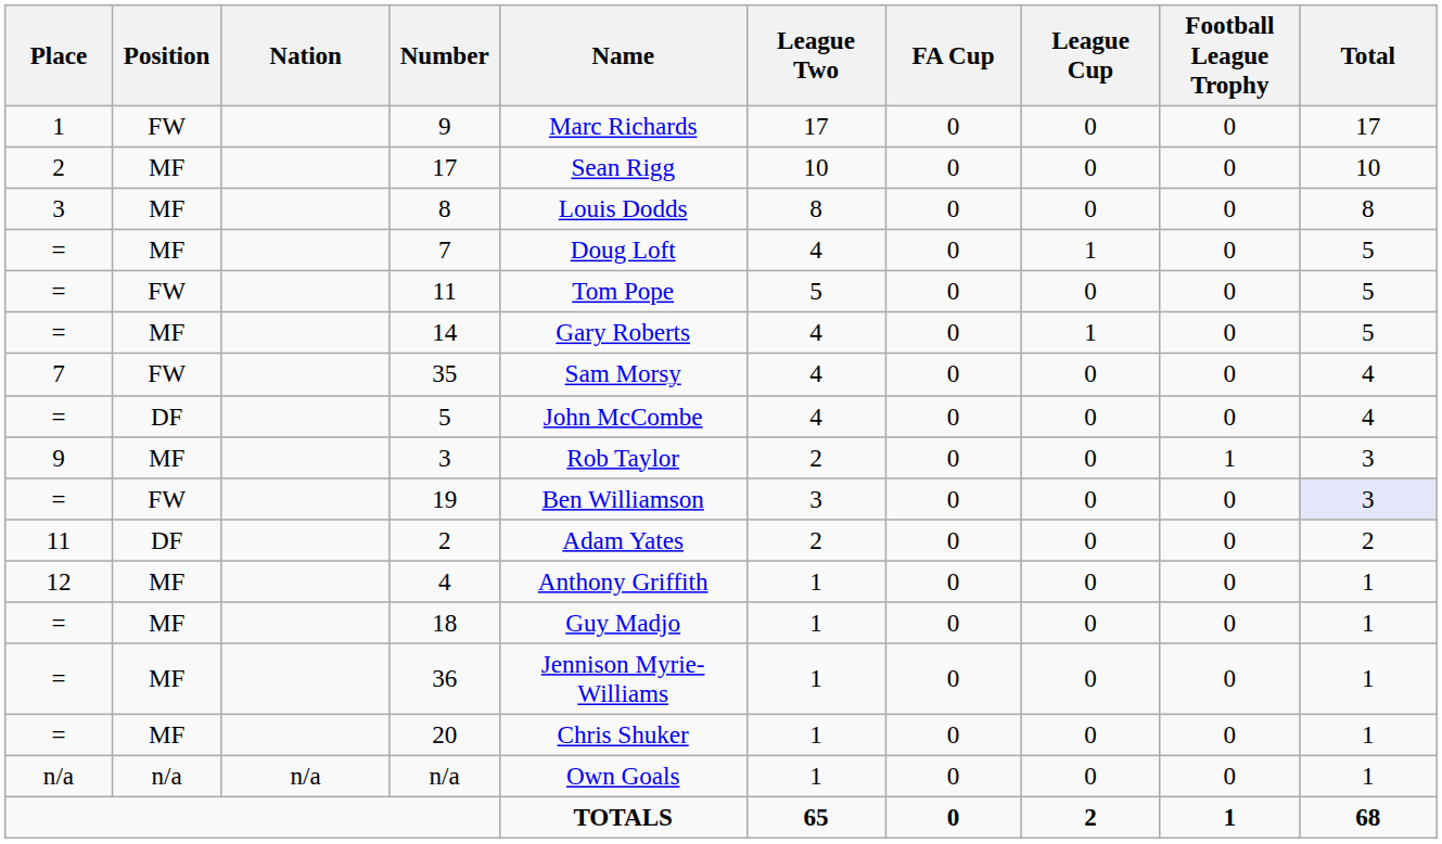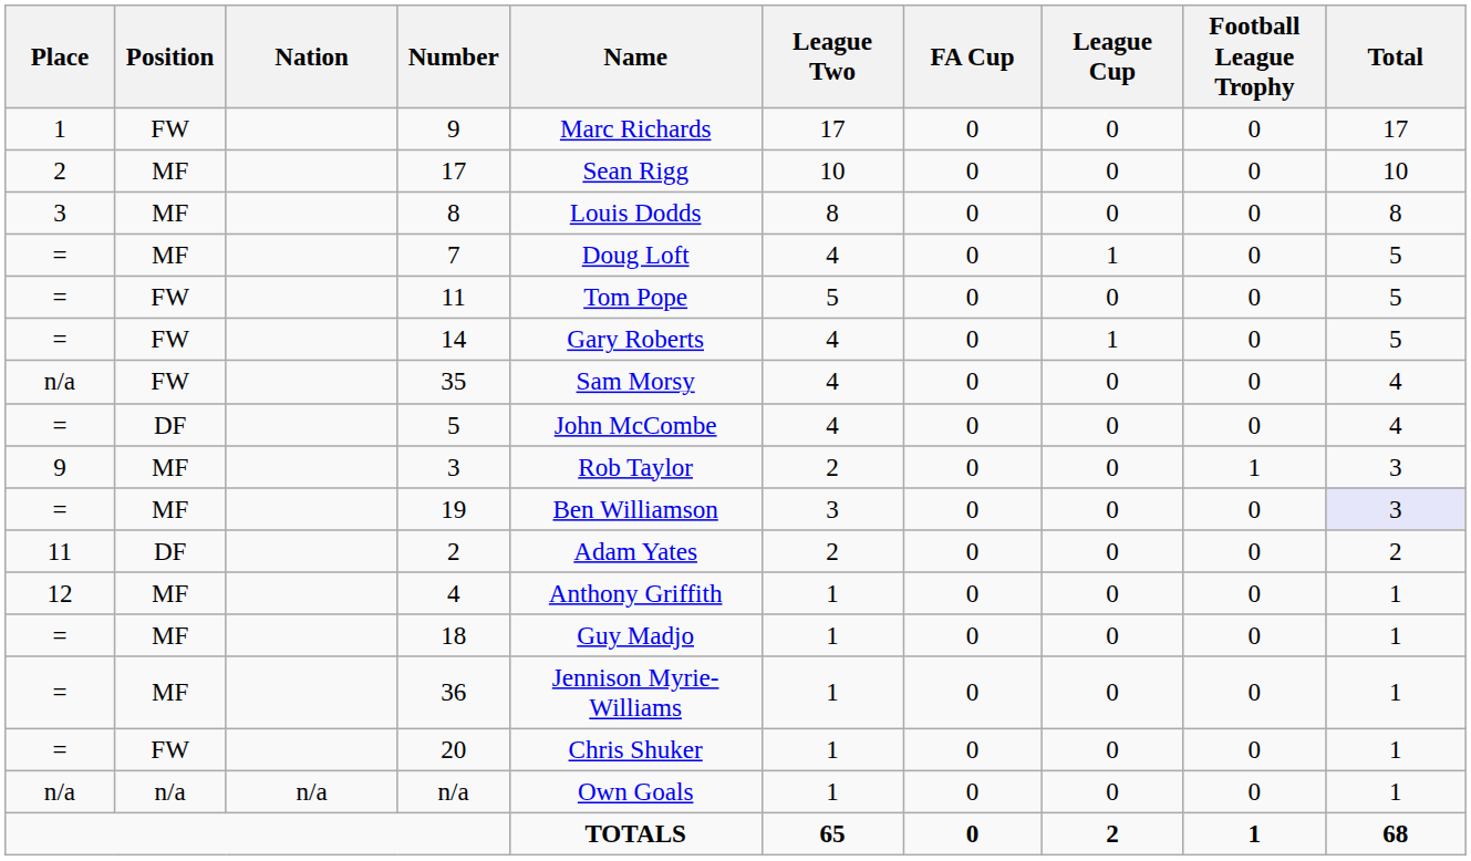14 | Position: MF -> FW
35 | Place: 7 -> n/a
19 | Position: FW -> MF
20 | Position: MF -> FW
